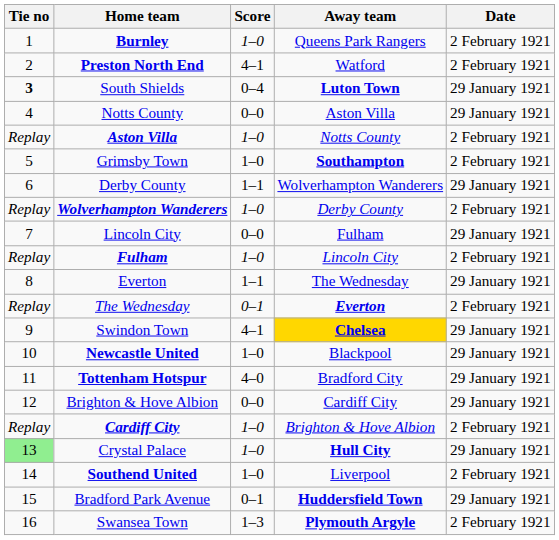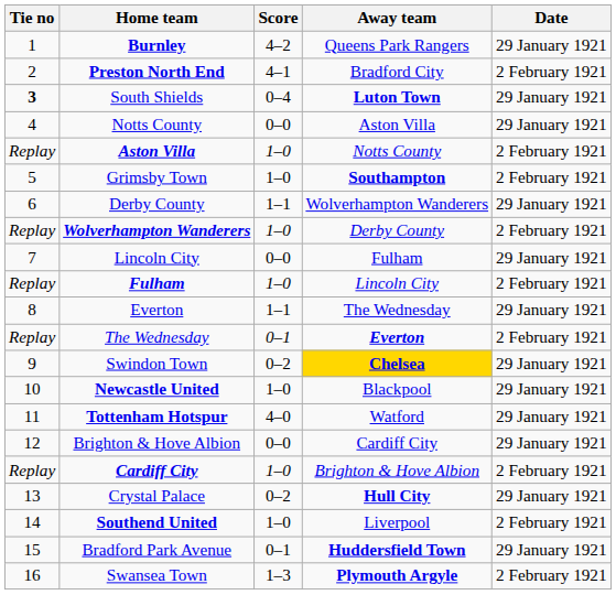Burnley | Score: 1–0 -> 4–2
Burnley | Date: 2 February 1921 -> 29 January 1921
Preston North End | Away team: Watford -> Bradford City
Swindon Town | Score: 4–1 -> 0–2
Tottenham Hotspur | Away team: Bradford City -> Watford
Crystal Palace | Tie no: lightgreen background -> no background
Crystal Palace | Score: 1–0 -> 0–2
